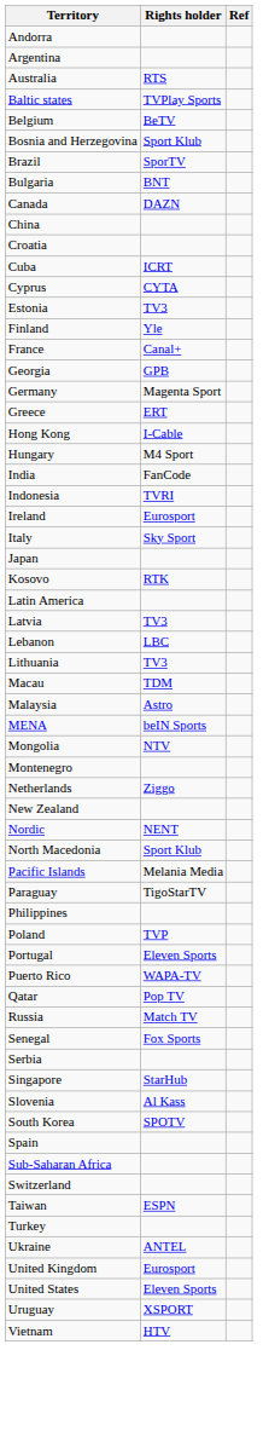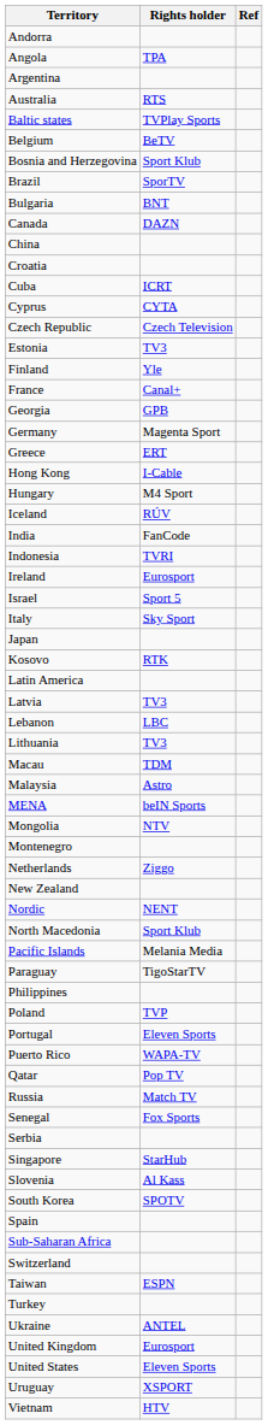+ row: Angola | TPA
+ row: Czech Republic | Czech Television
+ row: Iceland | RÚV
+ row: Israel | Sport 5
